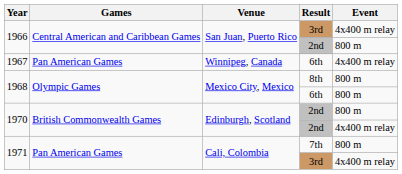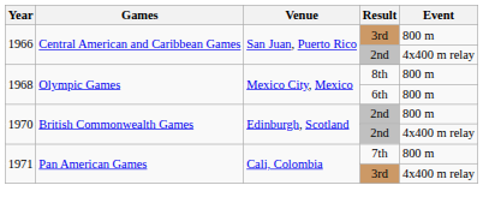1966 / 3rd | Event: 4x400 m relay -> 800 m
1966 / 2nd | Event: 800 m -> 4x400 m relay
- row: 1967 | Pan American Games | Winnipeg, Canada | 6th | 4x400 m relay
